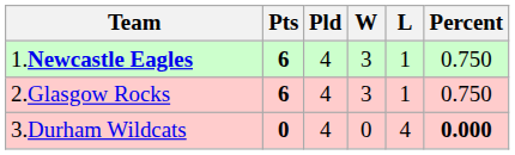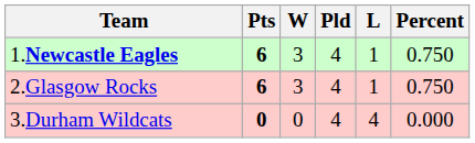columns swapped: Pld <-> W
3.Durham Wildcats | Percent: bold -> normal
